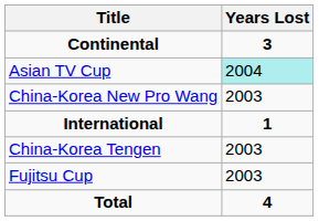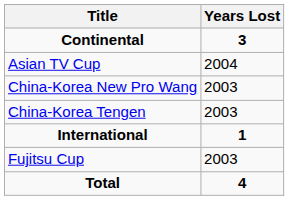Asian TV Cup | Years Lost: paleturquoise background -> no background
rows swapped: China-Korea Tengen <-> International
